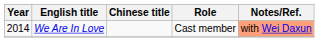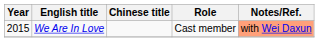We Are In Love | Year: 2014 -> 2015
